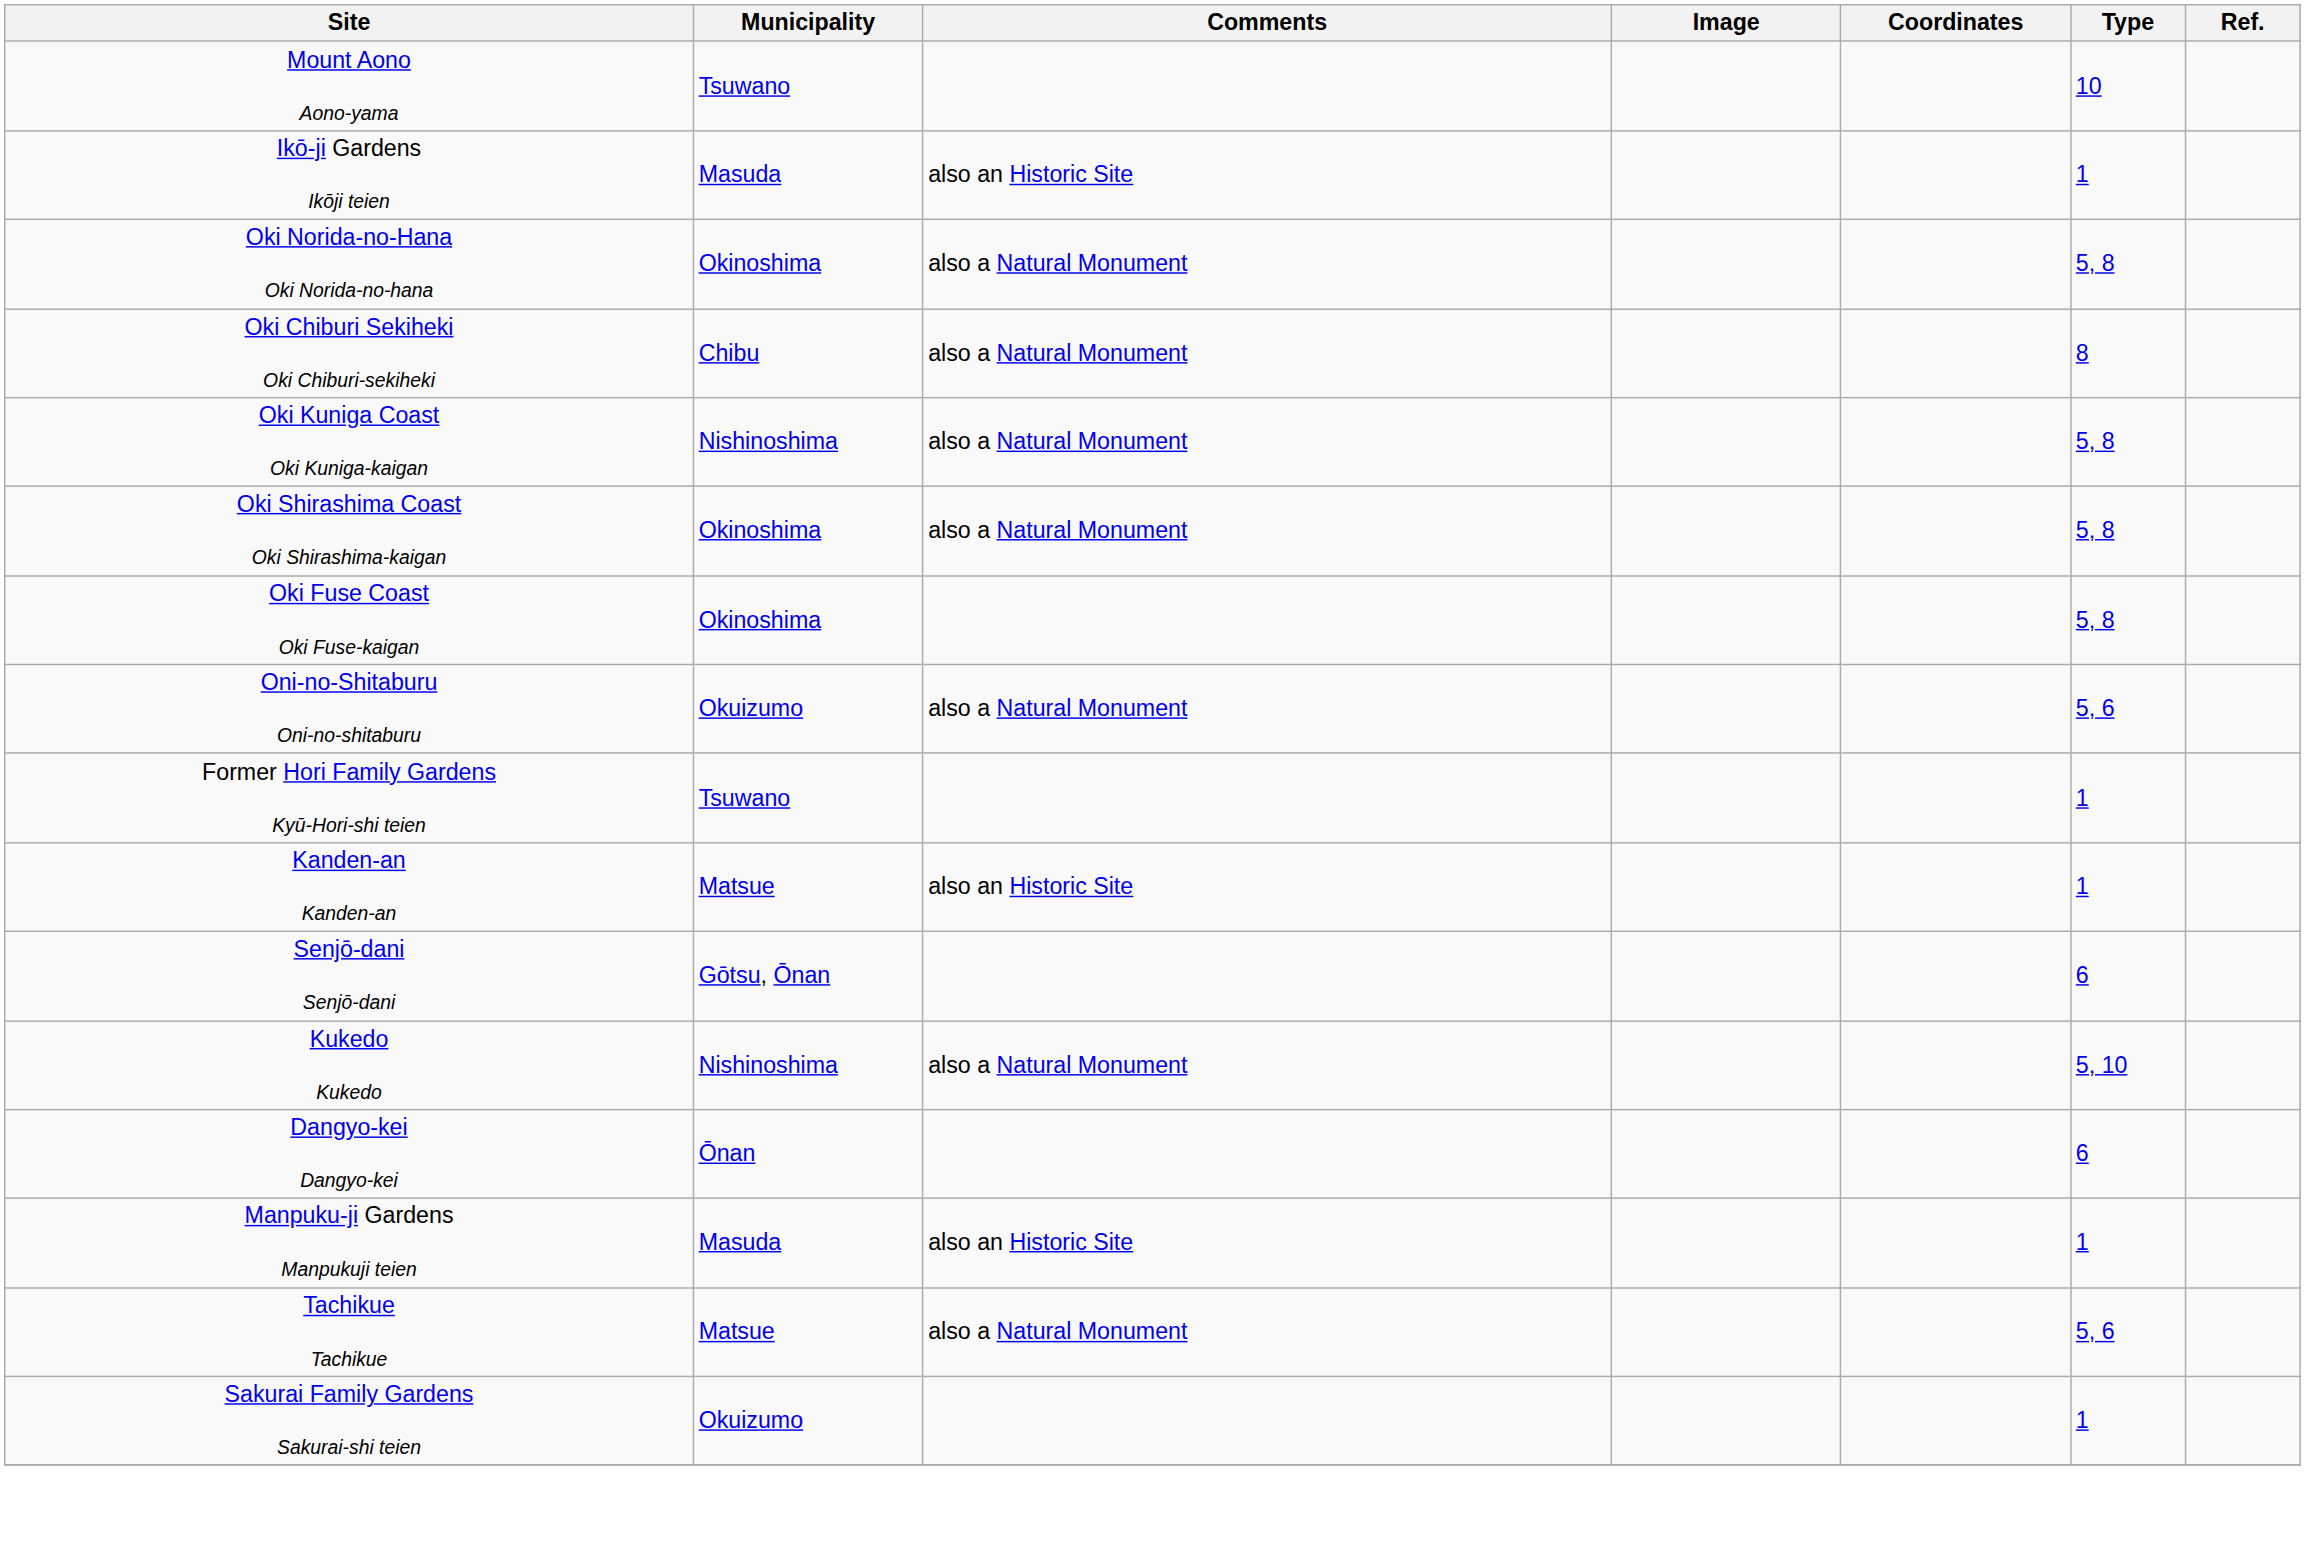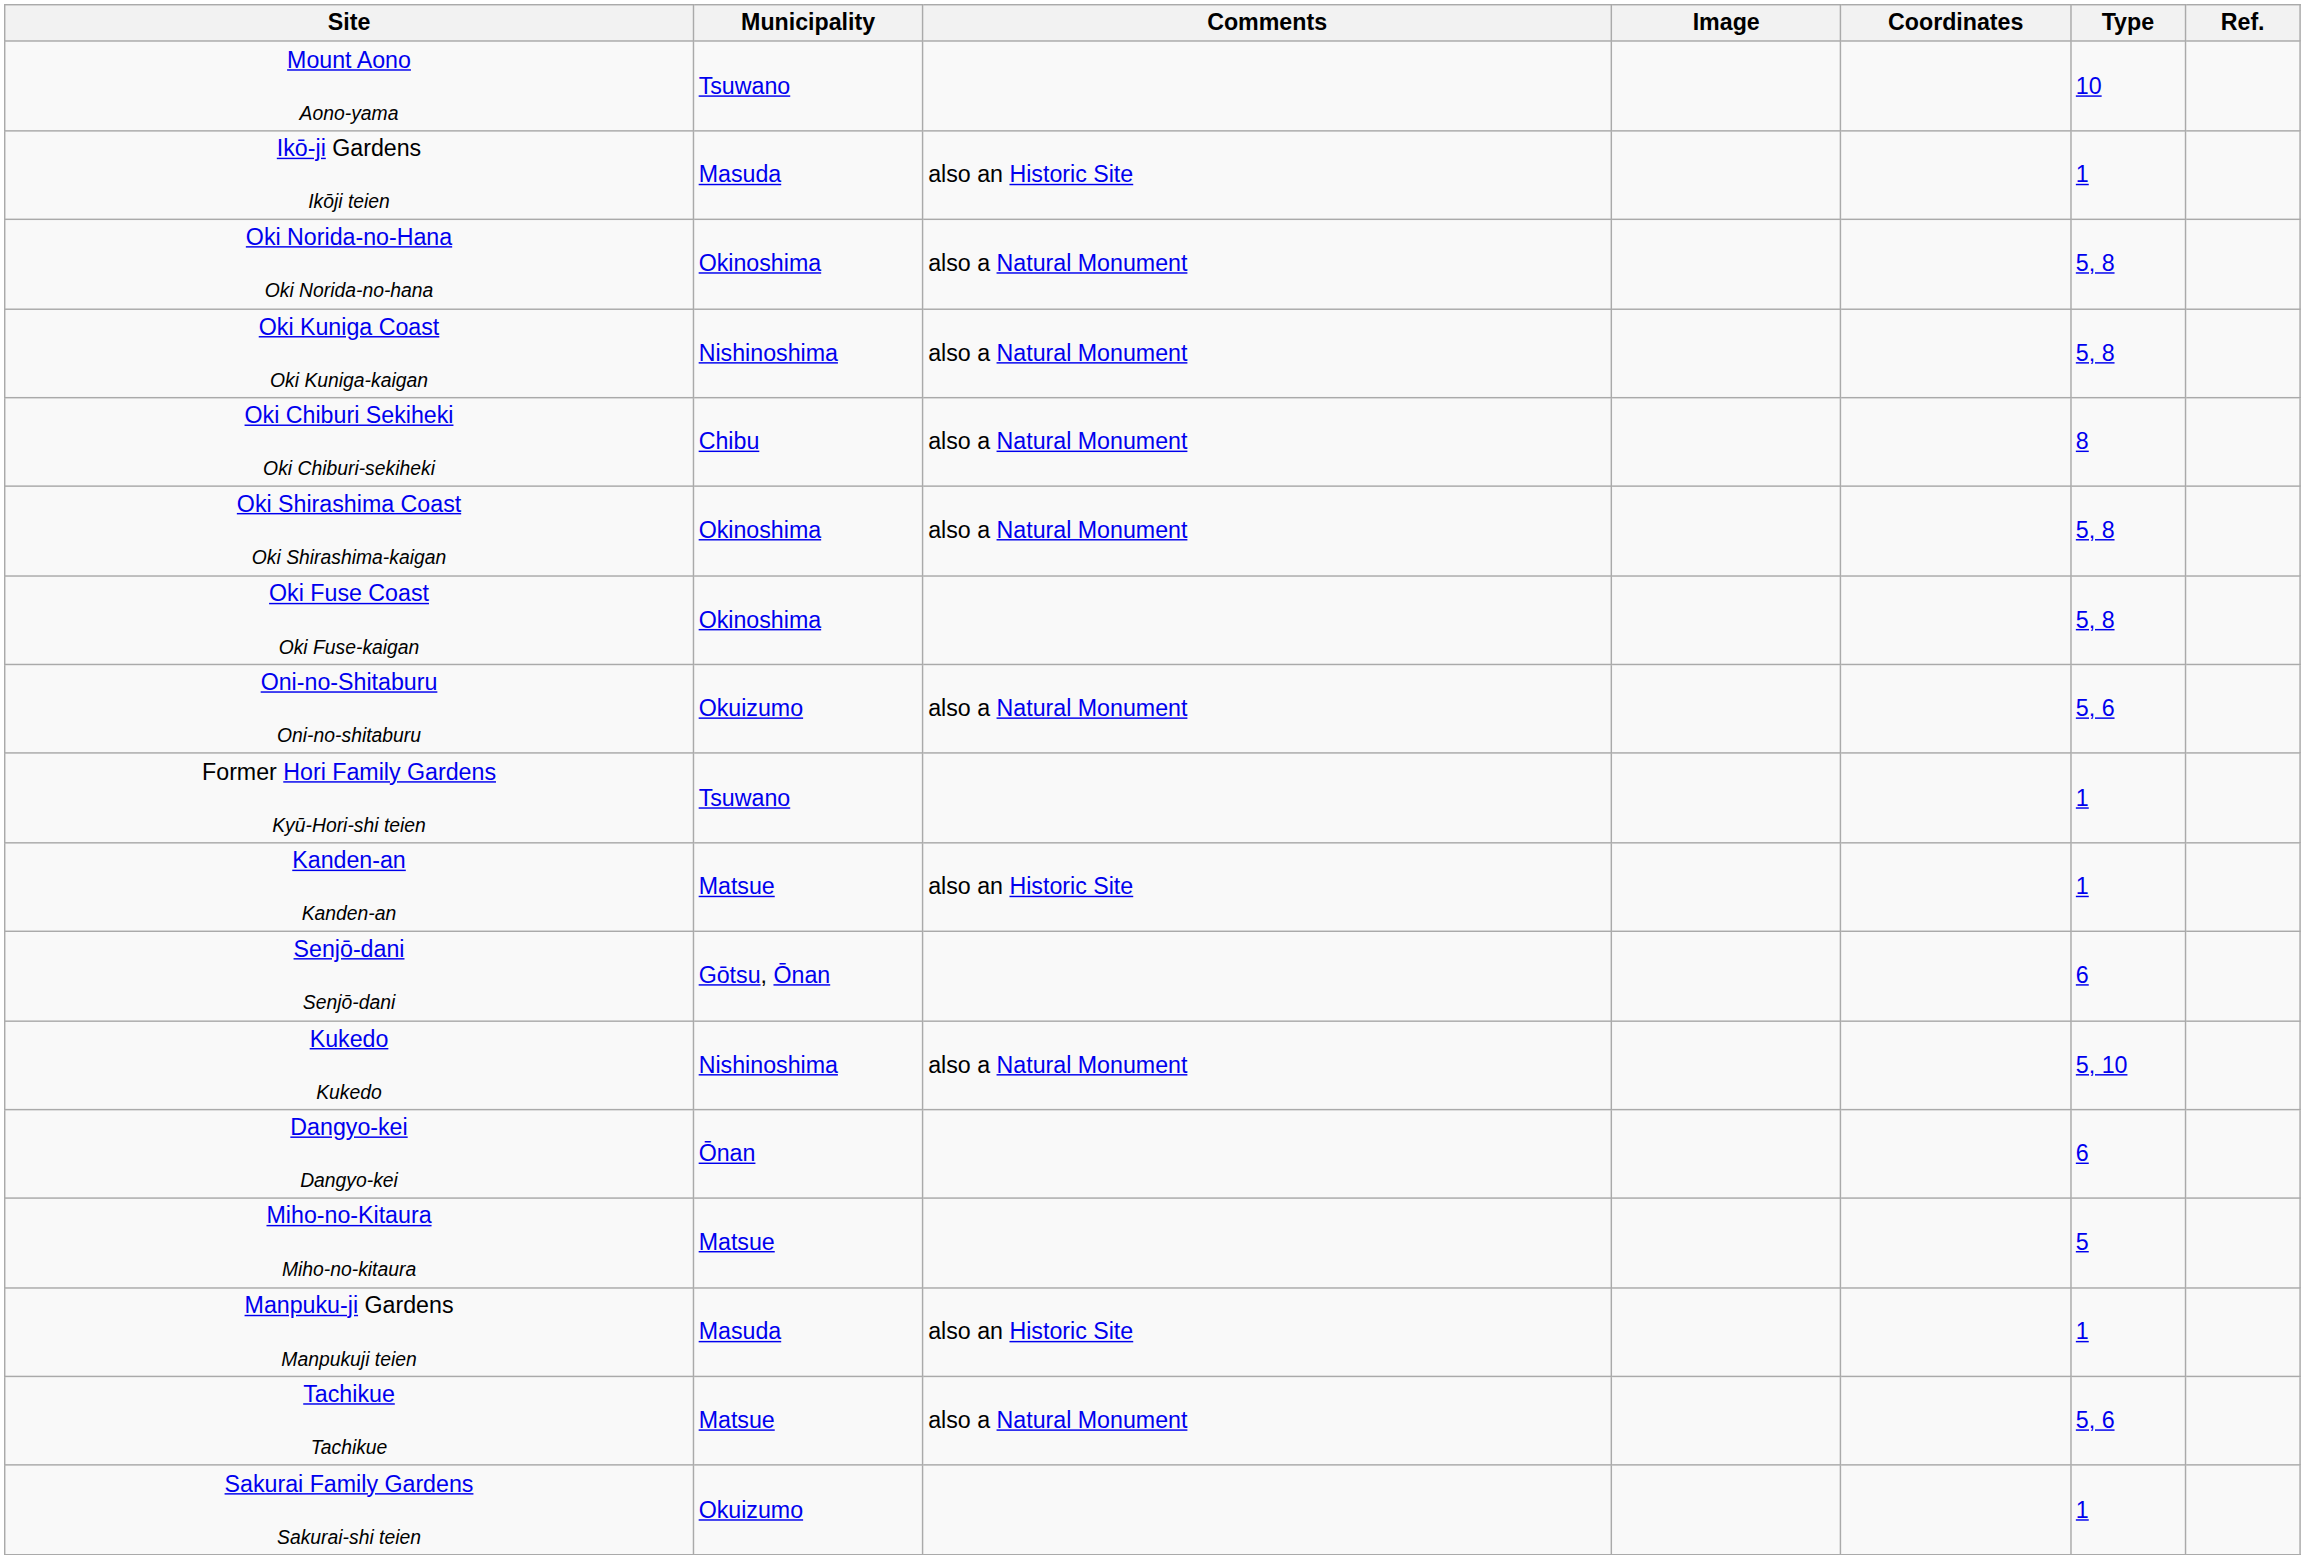rows swapped: Oki Kuniga Coast Oki Kuniga-kaigan <-> Oki Chiburi Sekiheki Oki Chiburi-sekiheki
+ row: Miho-no-Kitaura Miho-no-kitaura | Matsue | 5
